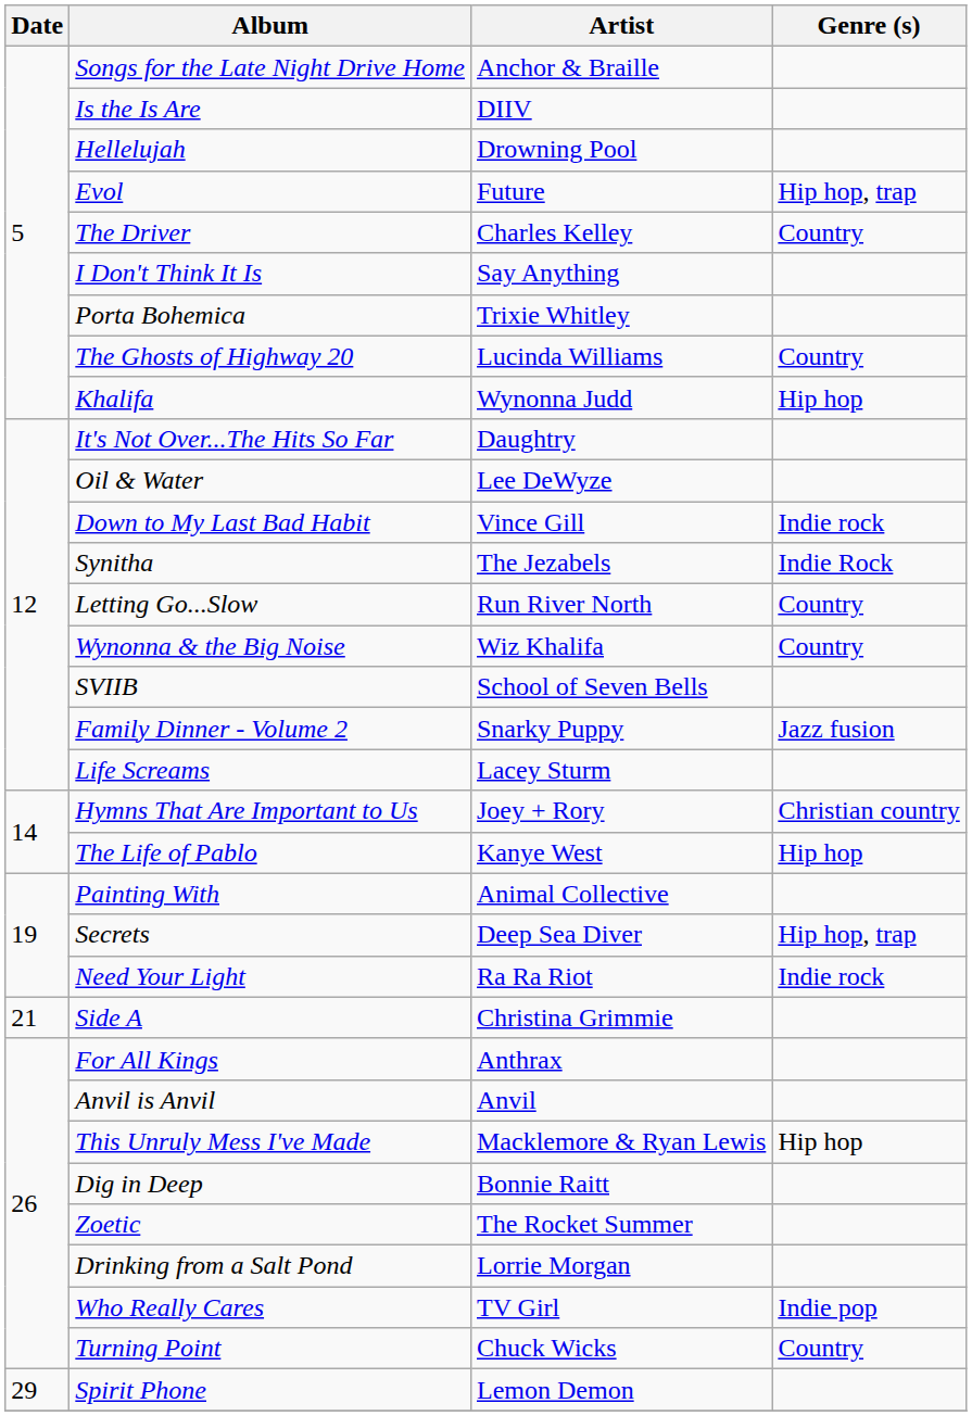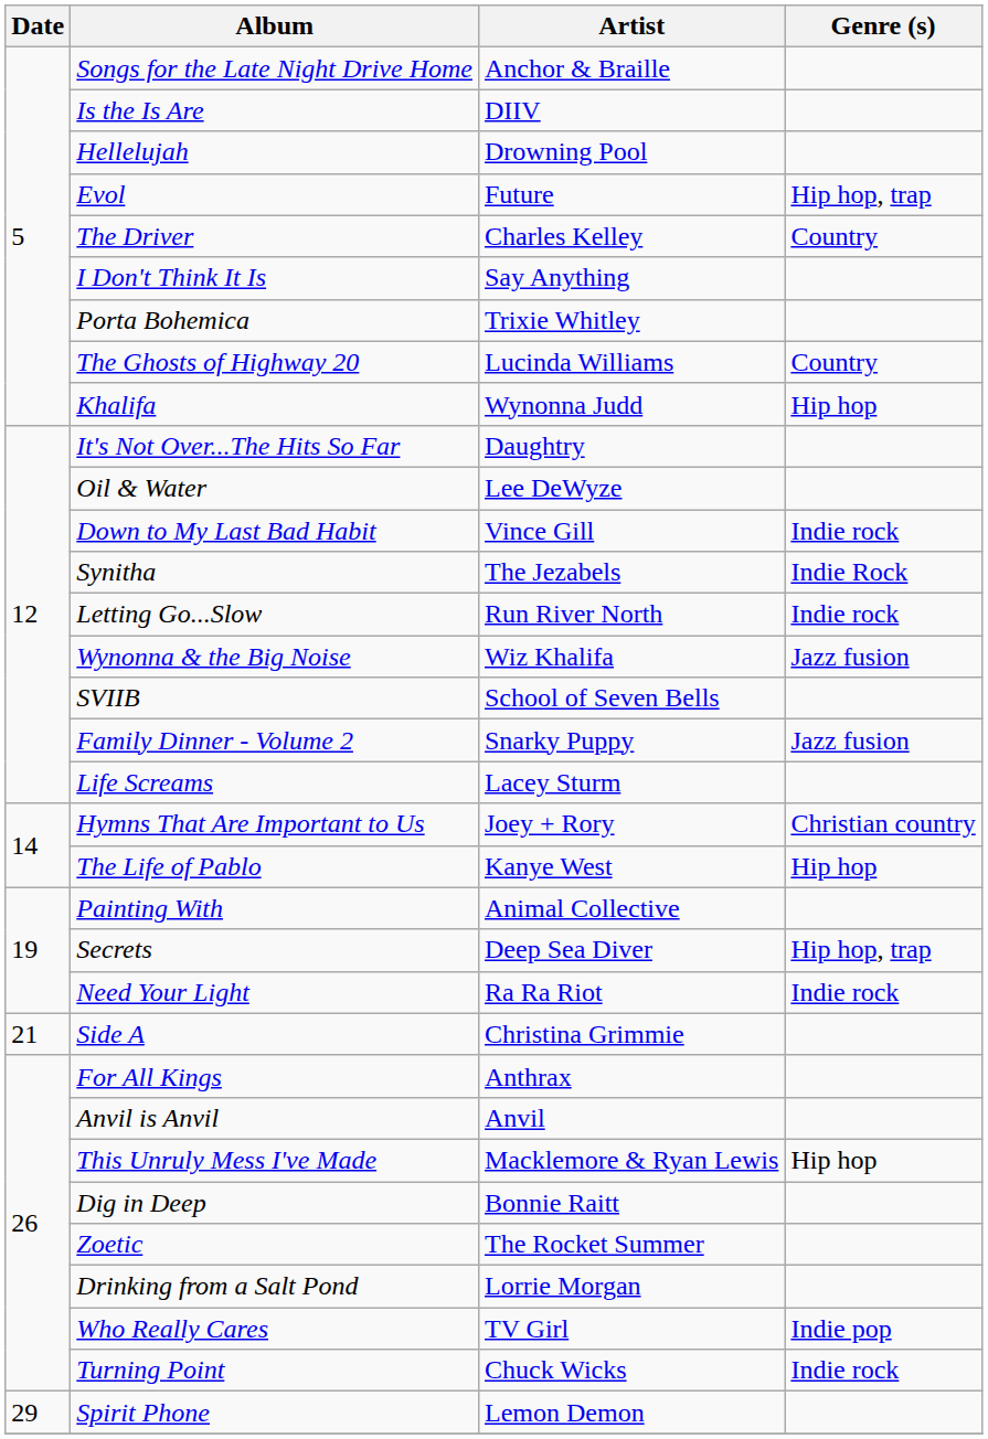Letting Go...Slow | Genre (s): Country -> Indie rock
Wynonna & the Big Noise | Genre (s): Country -> Jazz fusion
Turning Point | Genre (s): Country -> Indie rock
